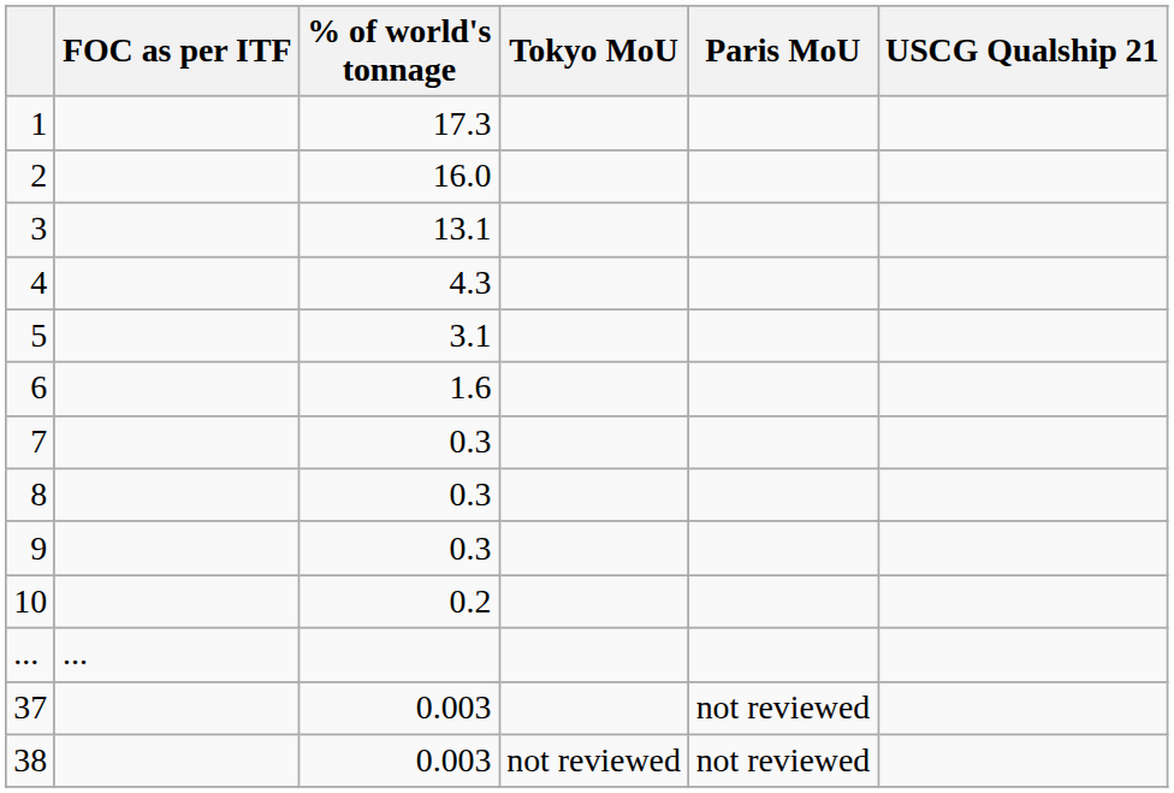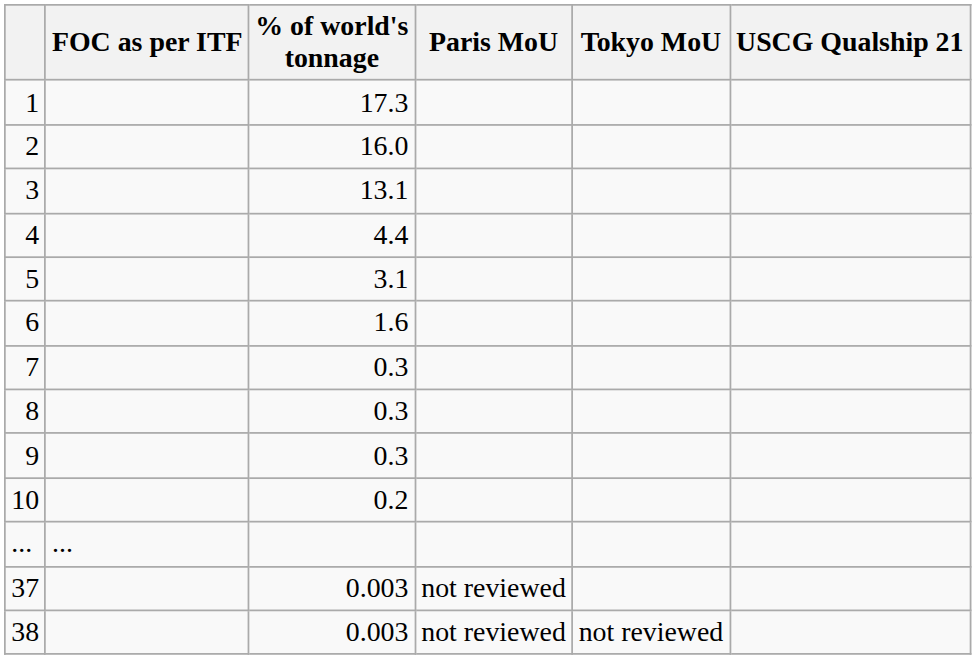columns swapped: Paris MoU <-> Tokyo MoU
4 | % of world's tonnage: 4.3 -> 4.4
